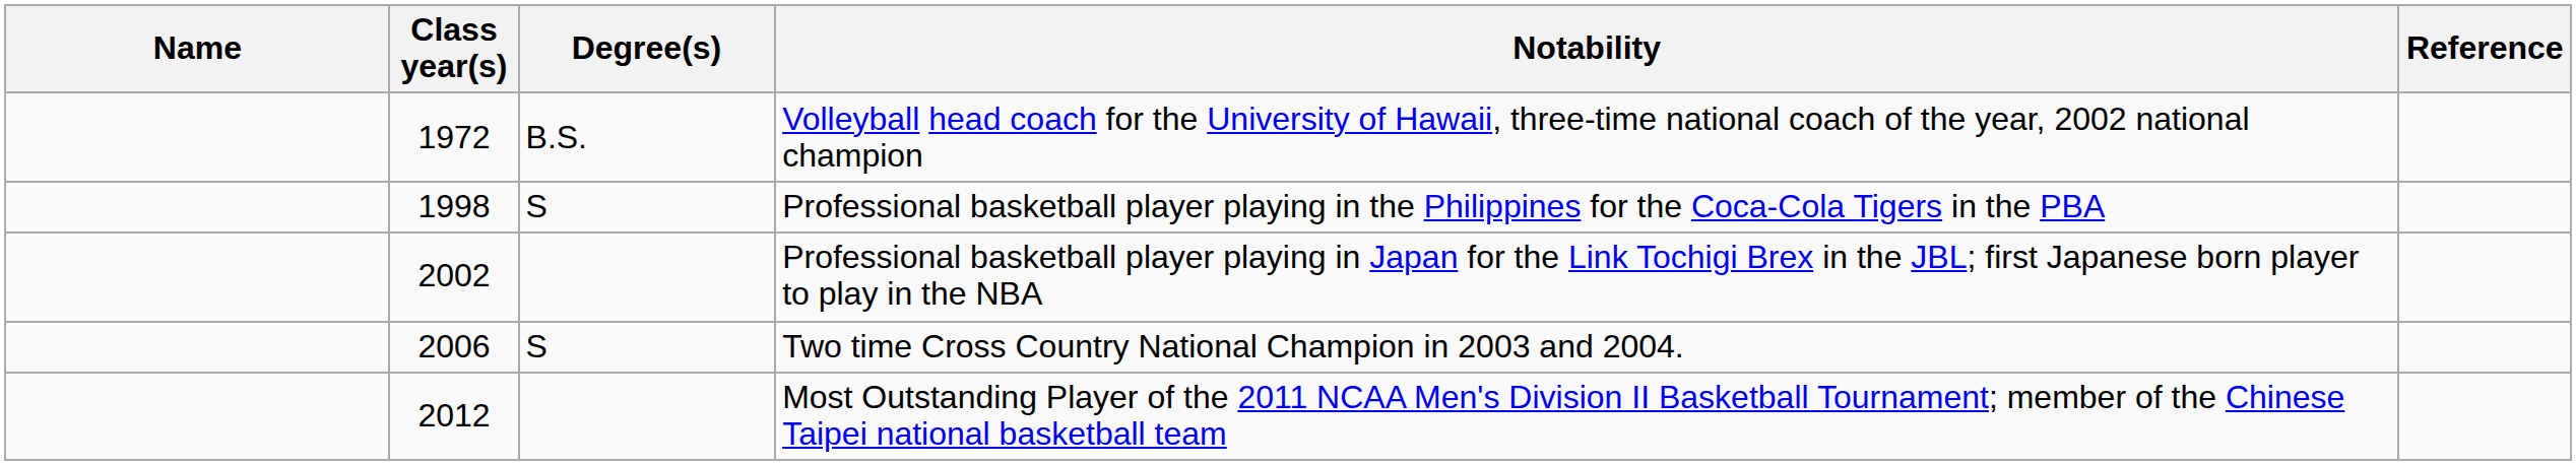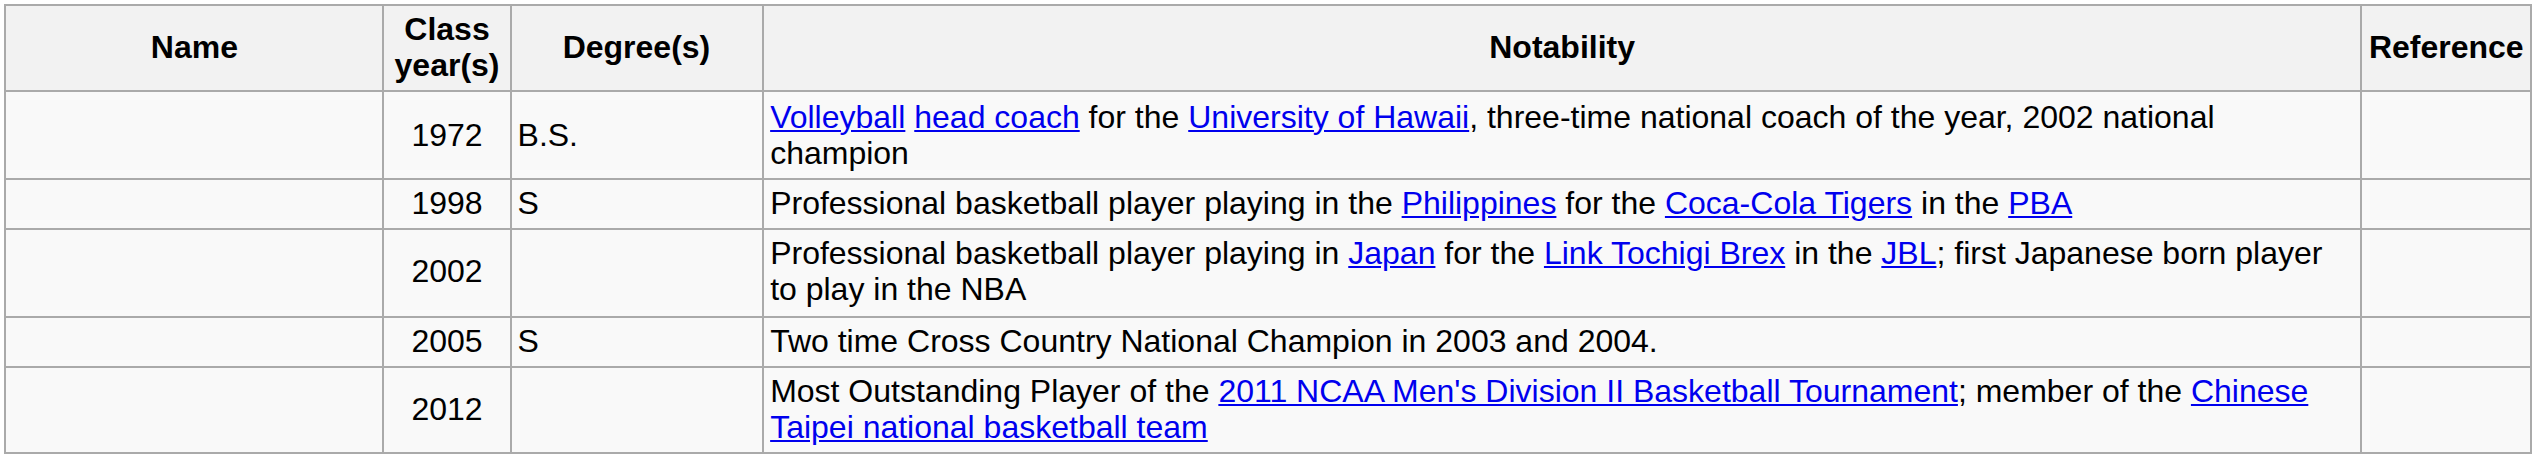Two time Cross Country National Champion in 2003 and 2004. | Class year(s): 2006 -> 2005
